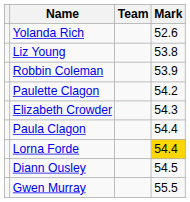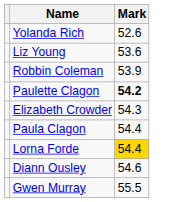- column: Team
Liz Young | Mark: 53.8 -> 53.6
Paulette Clagon | Mark: normal -> bold
Diann Ousley | Mark: 54.5 -> 54.6
